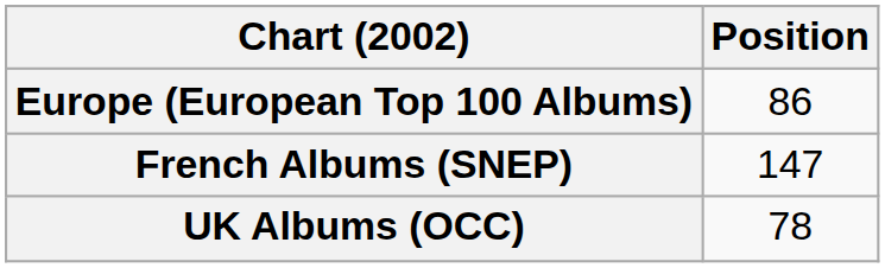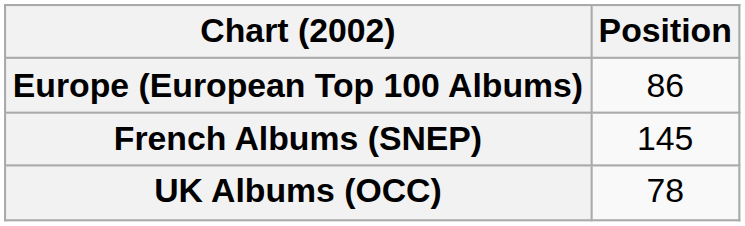French Albums (SNEP) | Position: 147 -> 145
